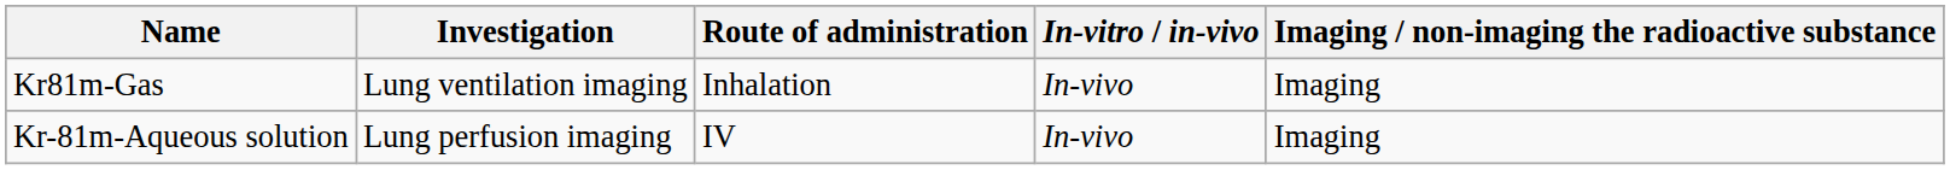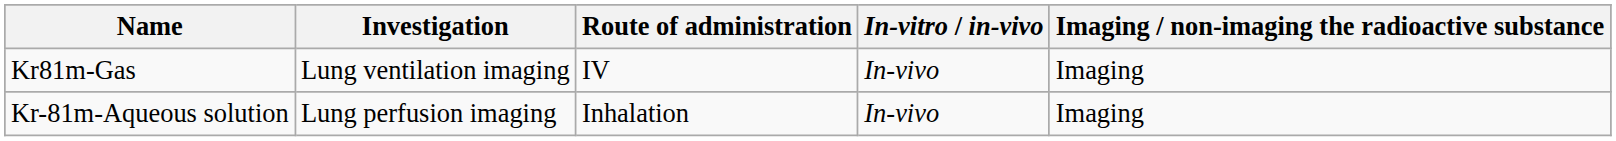Kr81m-Gas | Route of administration: Inhalation -> IV
Kr-81m-Aqueous solution | Route of administration: IV -> Inhalation
